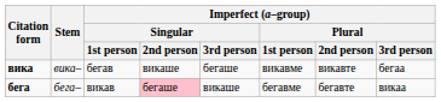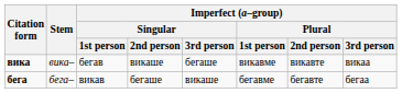вика | Imperfect (а–group) / Plural / 3rd person: бегаа -> викаа
бега | Imperfect (а–group) / Singular / 2nd person: pink background -> no background
бега | Imperfect (а–group) / Plural / 3rd person: викаа -> бегаа
